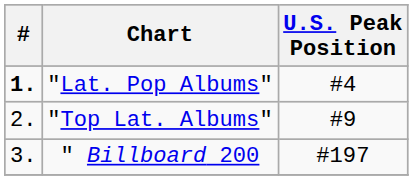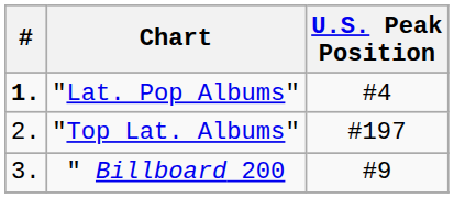"Top Lat. Albums" | U.S. Peak Position: #9 -> #197
" Billboard 200 | U.S. Peak Position: #197 -> #9
